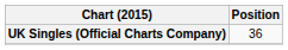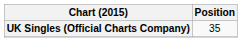UK Singles (Official Charts Company) | Position: 36 -> 35
